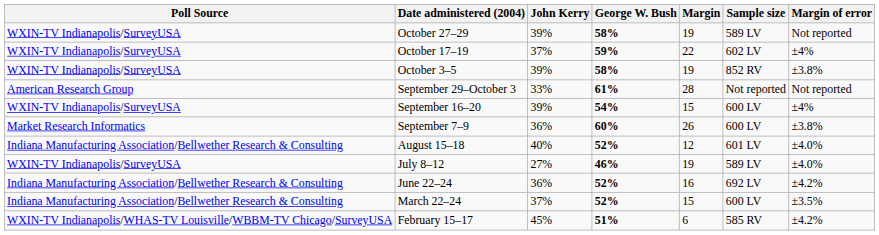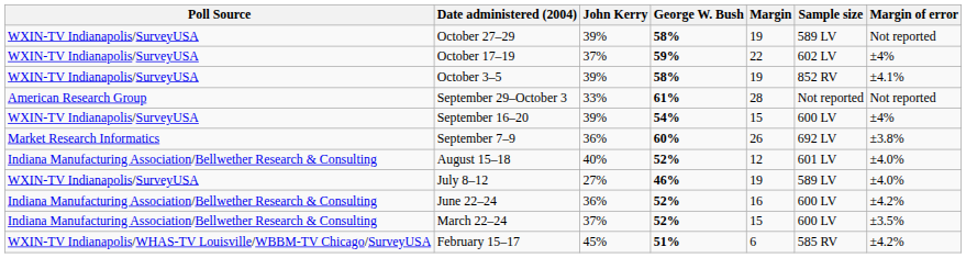October 3–5 | Margin of error: ±3.8% -> ±4.1%
September 7–9 | Sample size: 600 LV -> 692 LV
June 22–24 | Sample size: 692 LV -> 600 LV
